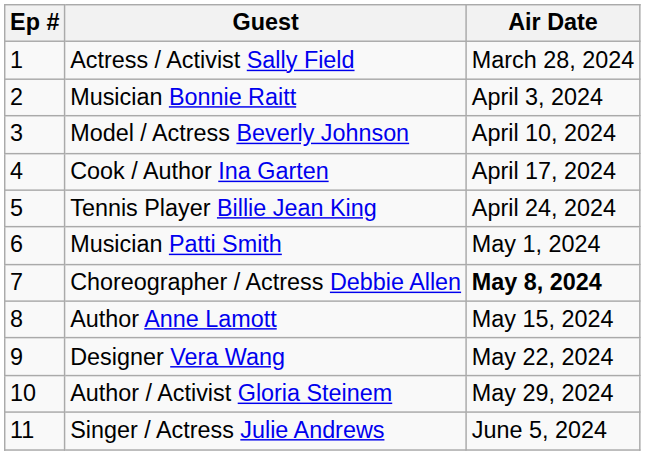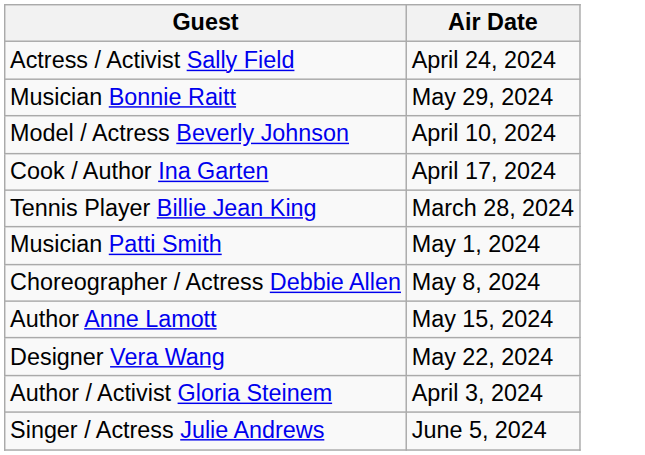- column: Ep # | 1 | 2 | 3 | 4 | 5 | 6 | 7 | 8 | 9 | 10 | 11
Actress / Activist Sally Field | Air Date: March 28, 2024 -> April 24, 2024
Musician Bonnie Raitt | Air Date: April 3, 2024 -> May 29, 2024
Tennis Player Billie Jean King | Air Date: April 24, 2024 -> March 28, 2024
Choreographer / Actress Debbie Allen | Air Date: bold -> normal
Author / Activist Gloria Steinem | Air Date: May 29, 2024 -> April 3, 2024
